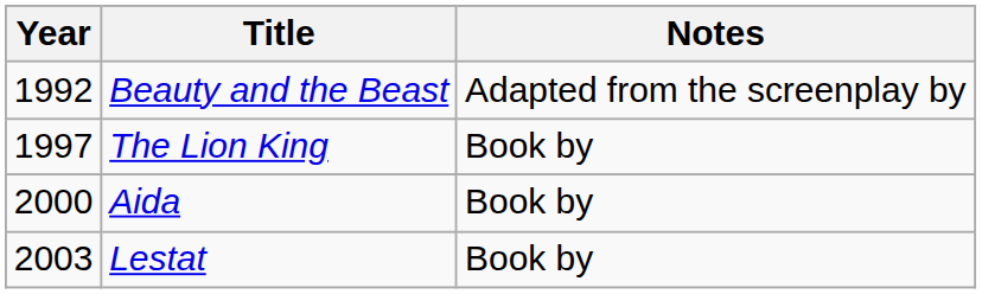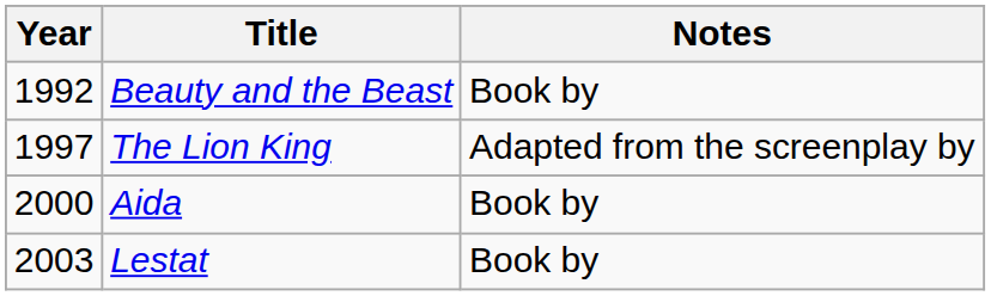Beauty and the Beast | Notes: Adapted from the screenplay by -> Book by
The Lion King | Notes: Book by -> Adapted from the screenplay by
